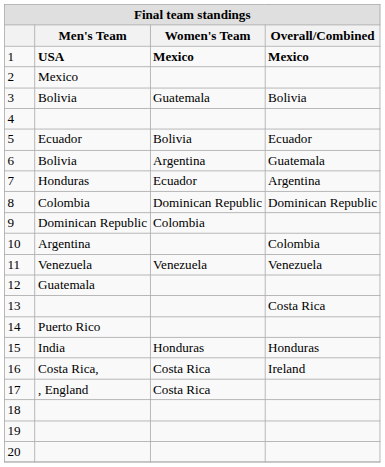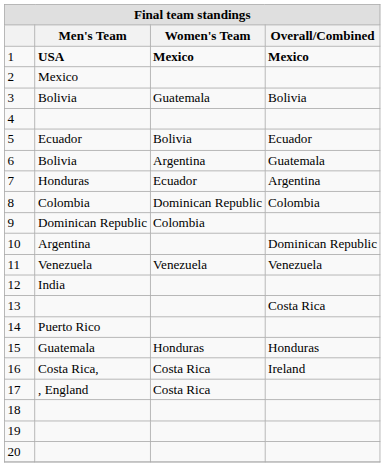8 | Overall/Combined: Dominican Republic -> Colombia
10 | Overall/Combined: Colombia -> Dominican Republic
12 | Men's Team: Guatemala -> India
15 | Men's Team: India -> Guatemala
